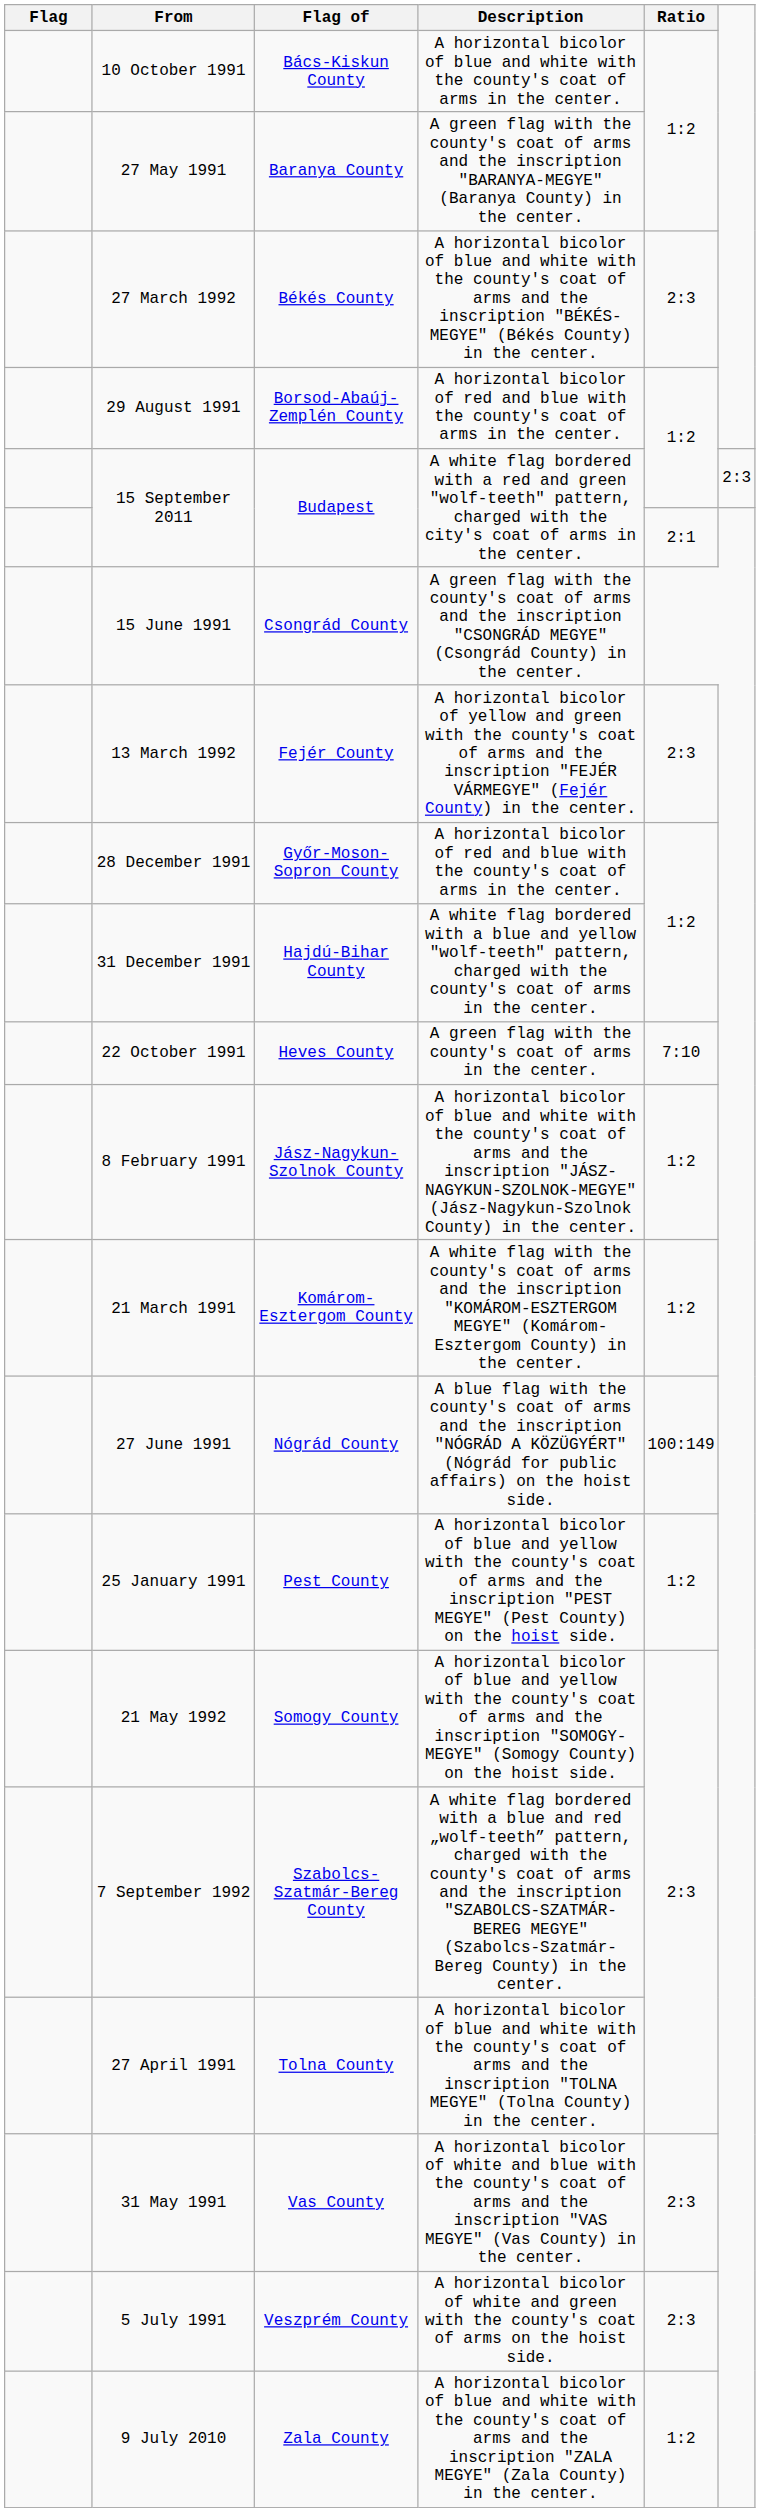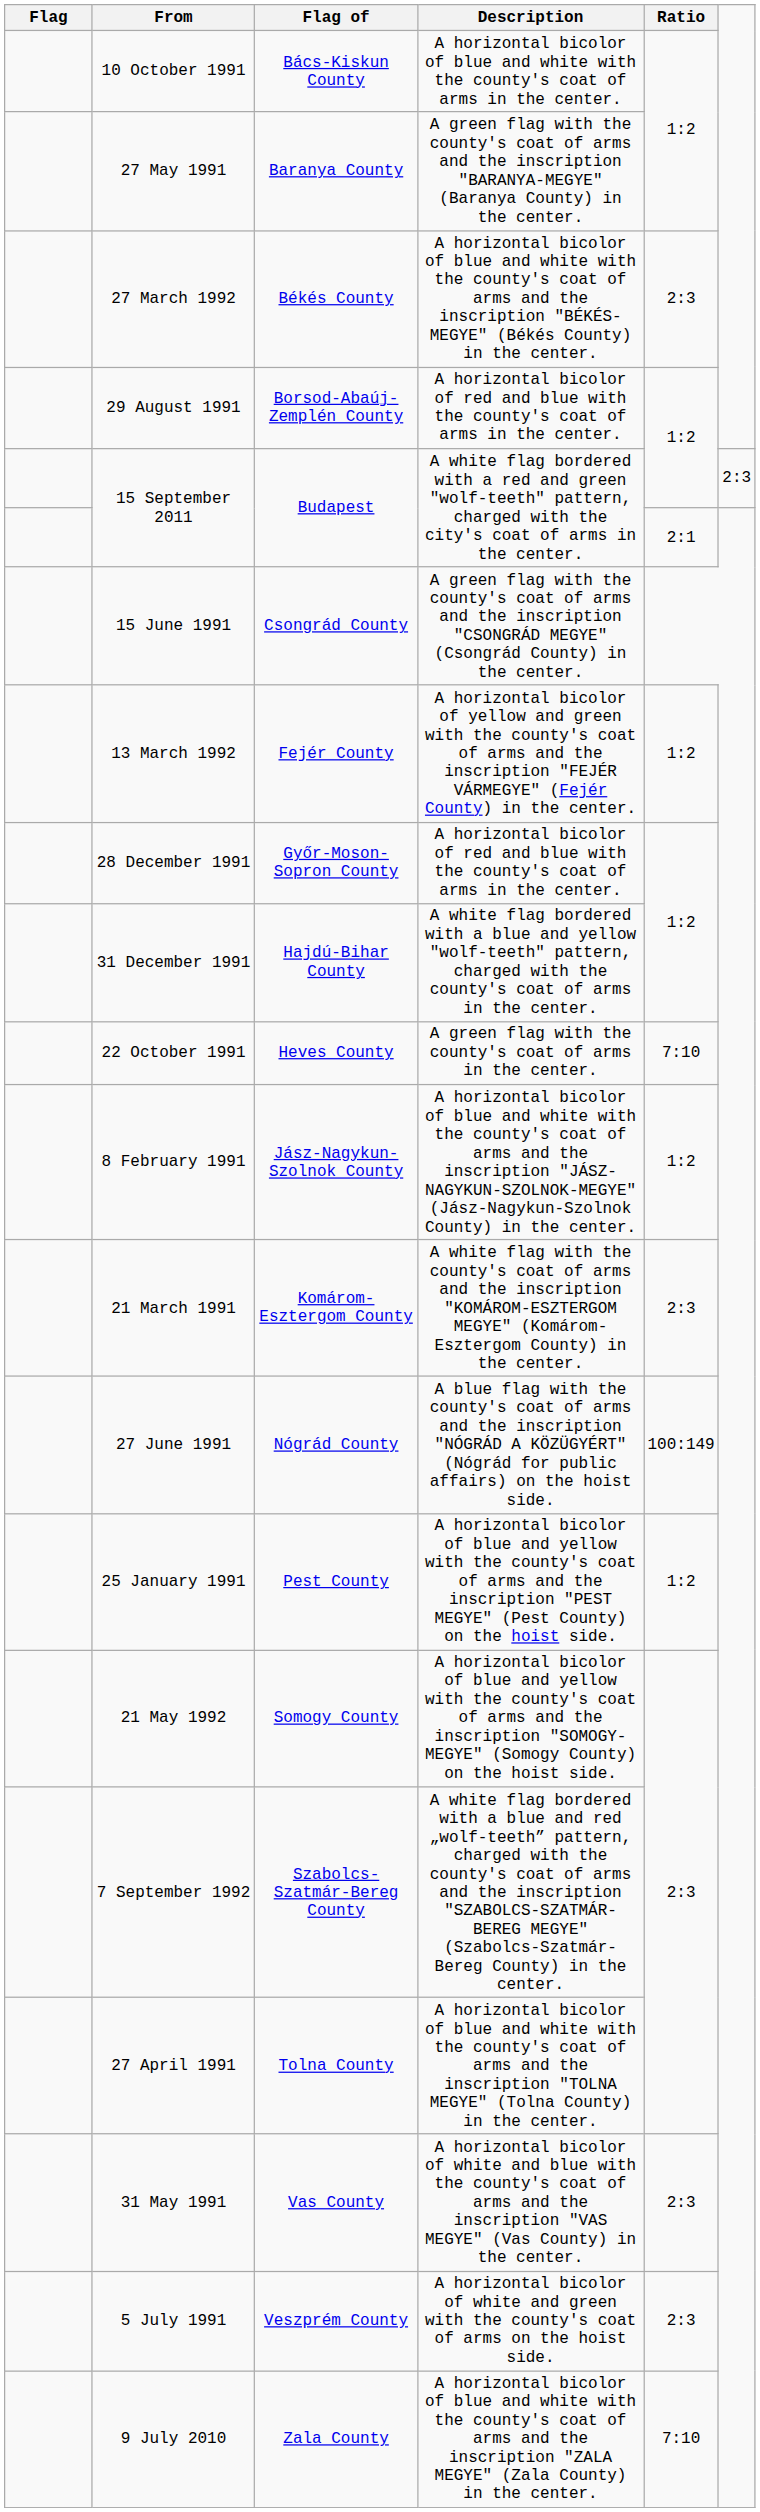13 March 1992 | Ratio: 2:3 -> 1:2
21 March 1991 | Ratio: 1:2 -> 2:3
9 July 2010 | Ratio: 1:2 -> 7:10
